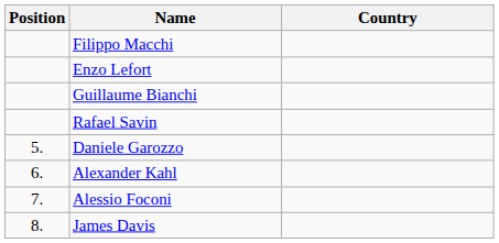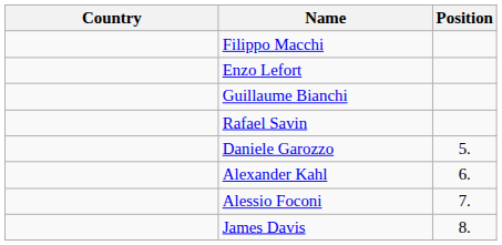columns swapped: Position <-> Country
